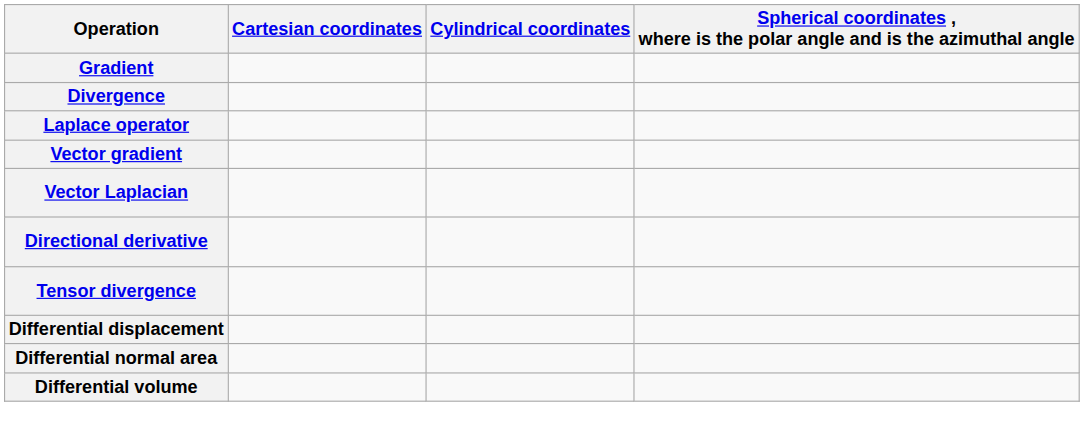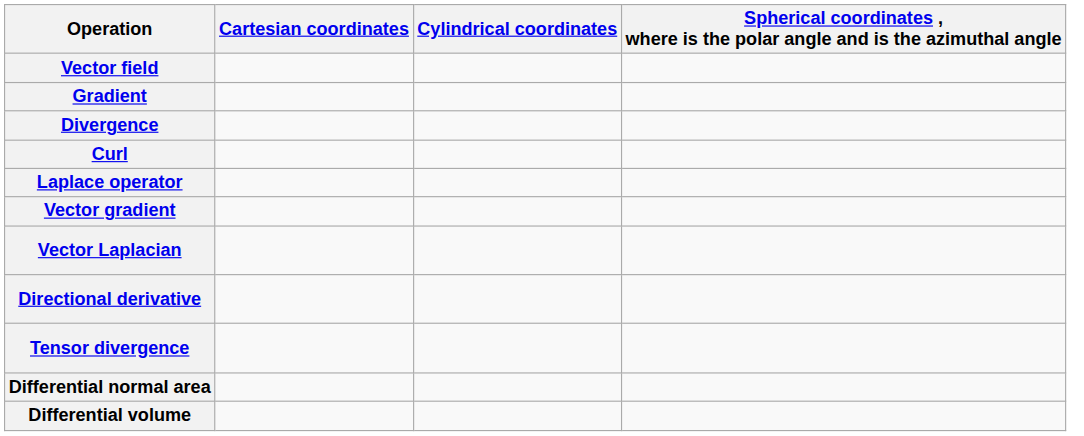+ row: Vector field
+ row: Curl
- row: Differential displacement
